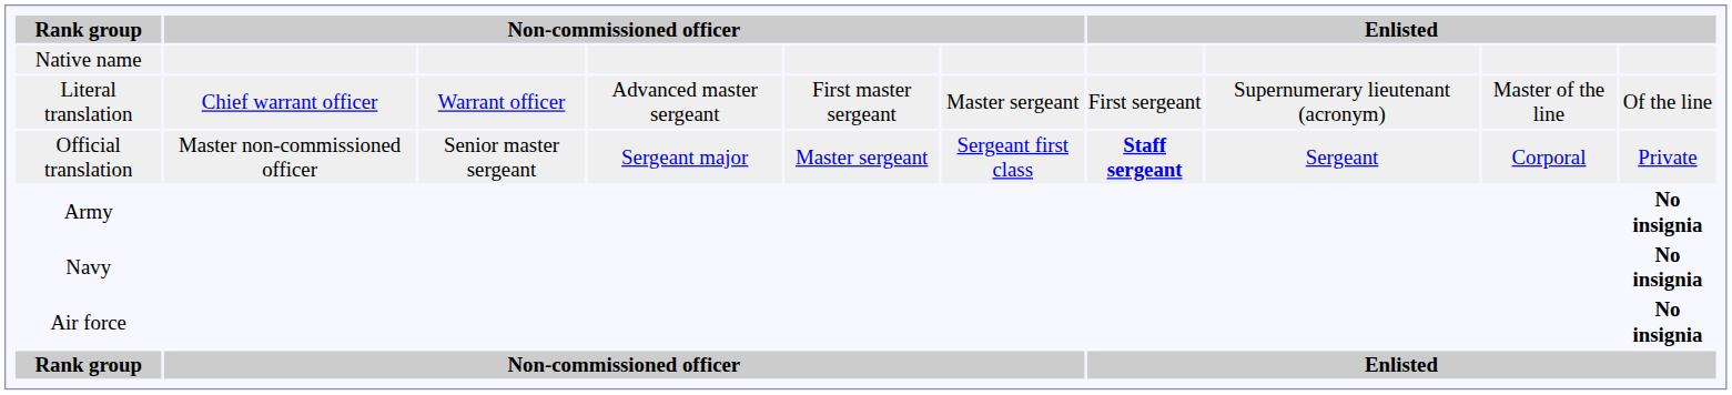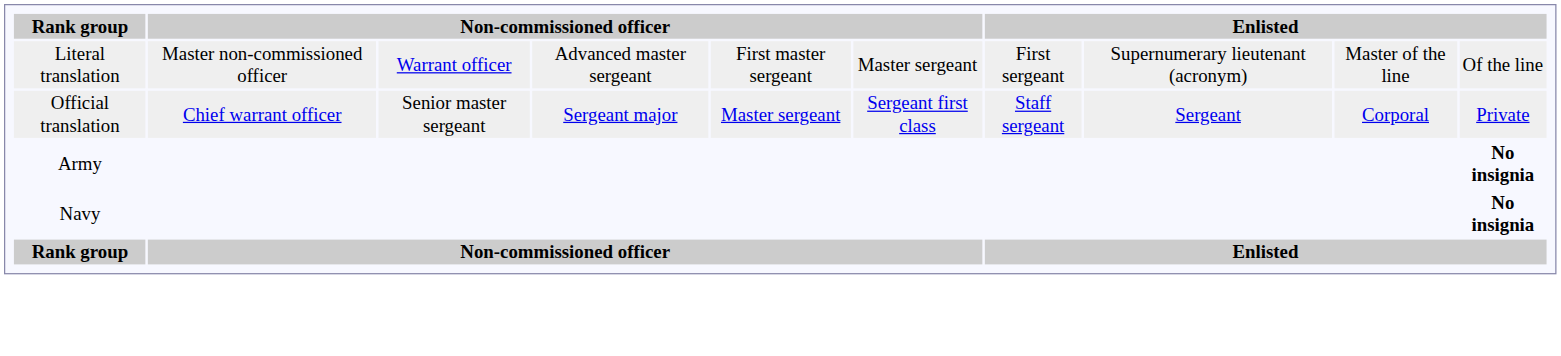- row: Native name
Literal translation | column 2: Chief warrant officer -> Master non-commissioned officer
Official translation | column 2: Master non-commissioned officer -> Chief warrant officer
Official translation | column 7: bold -> normal
- row: Air force | No insignia
